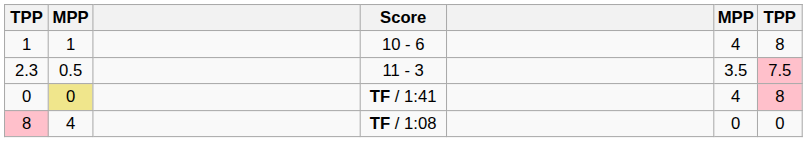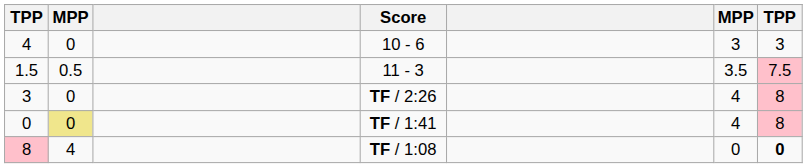10 - 6 | column 1: 1 -> 4
10 - 6 | column 2: 1 -> 0
10 - 6 | column 6: 4 -> 3
10 - 6 | column 7: 8 -> 3
11 - 3 | column 1: 2.3 -> 1.5
+ row: 3 | 0 | TF / 2:26 | 4 | 8
TF / 1:08 | column 7: normal -> bold
